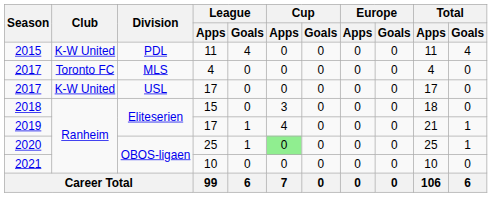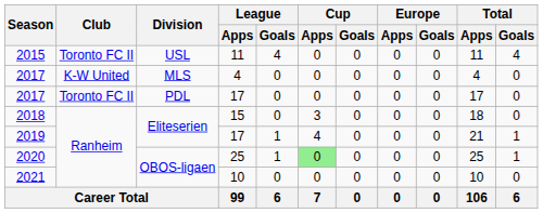2015 | Club: K-W United -> Toronto FC II
2015 | Division: PDL -> USL
2017 / 4 | Club: Toronto FC -> K-W United
2017 / 17 | Club: K-W United -> Toronto FC II
2017 / 17 | Division: USL -> PDL
